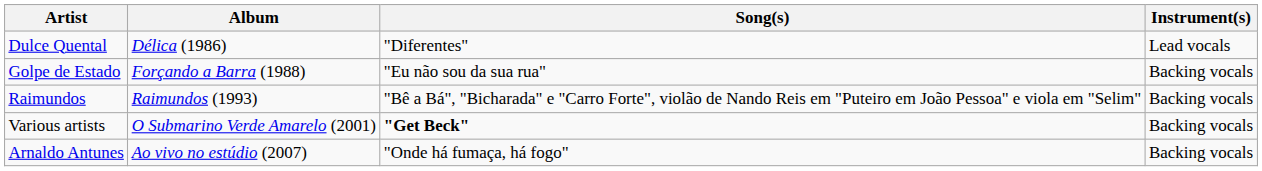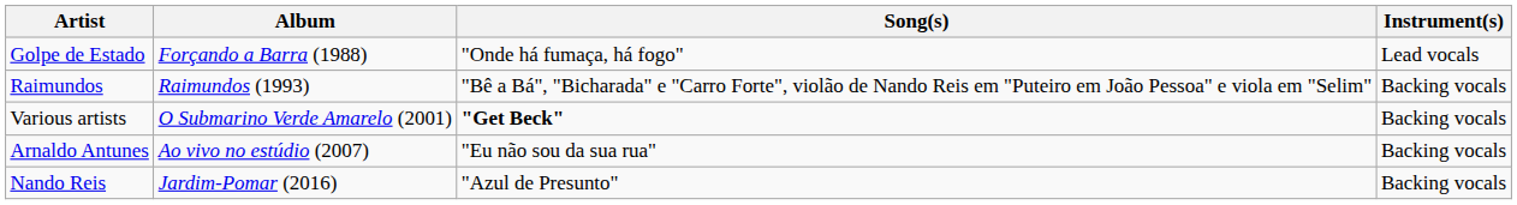- row: Dulce Quental | Délica (1986) | "Diferentes" | Lead vocals
Golpe de Estado | Song(s): "Eu não sou da sua rua" -> "Onde há fumaça, há fogo"
Golpe de Estado | Instrument(s): Backing vocals -> Lead vocals
Arnaldo Antunes | Song(s): "Onde há fumaça, há fogo" -> "Eu não sou da sua rua"
+ row: Nando Reis | Jardim-Pomar (2016) | "Azul de Presunto" | Backing vocals
